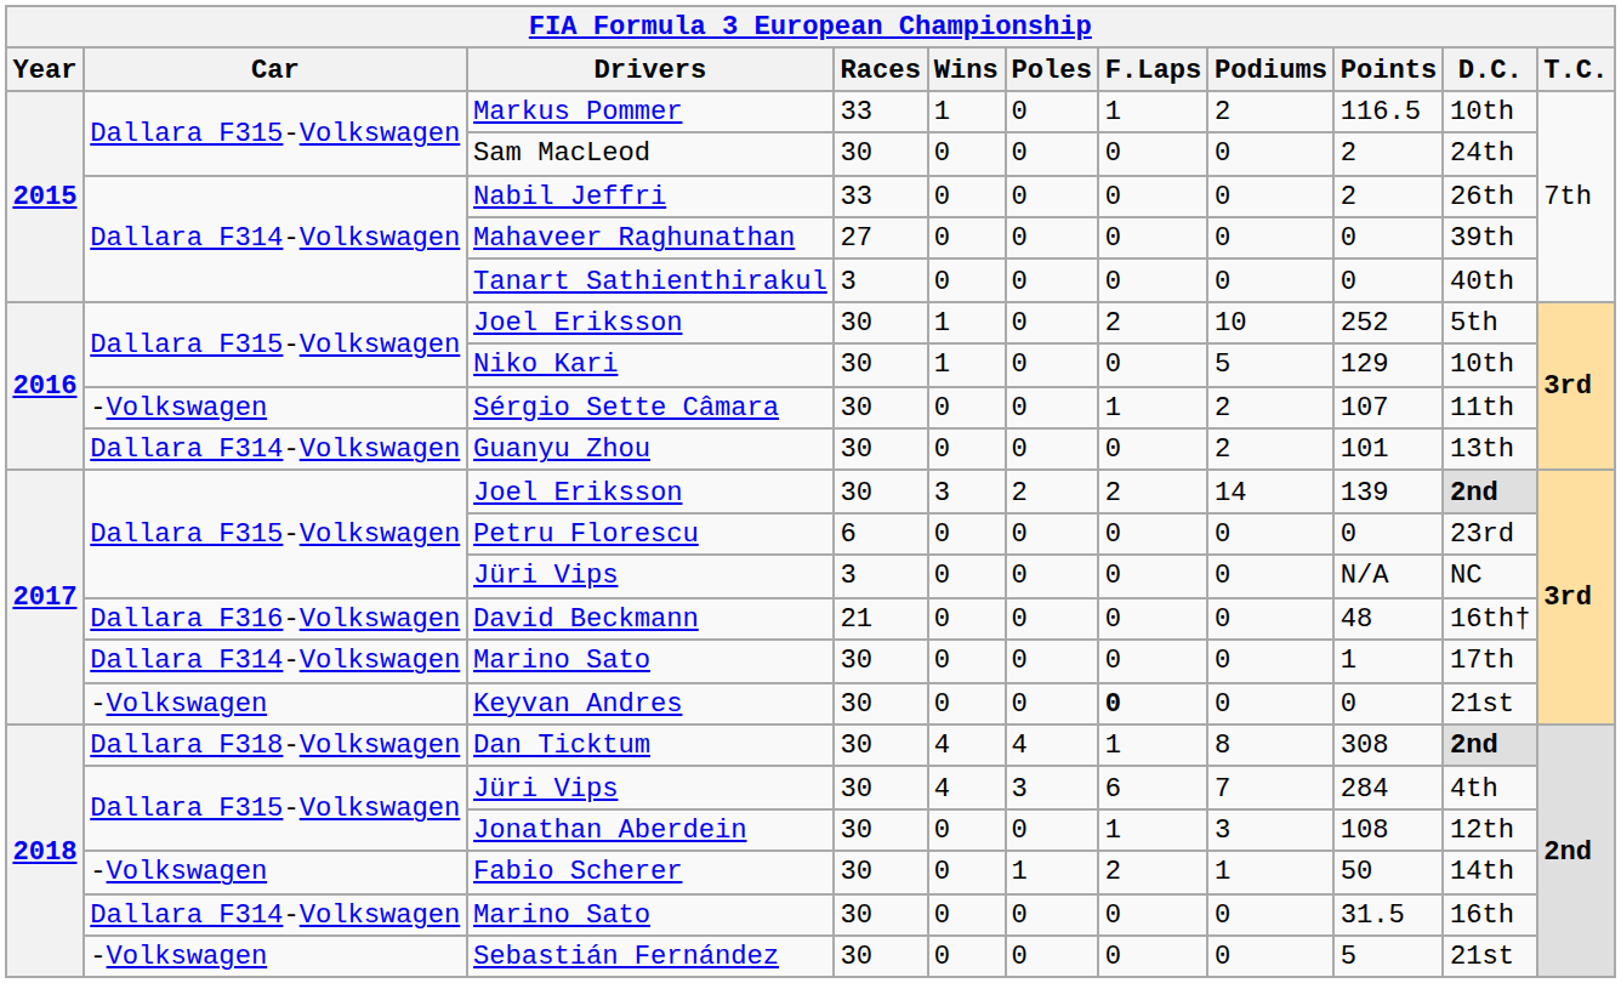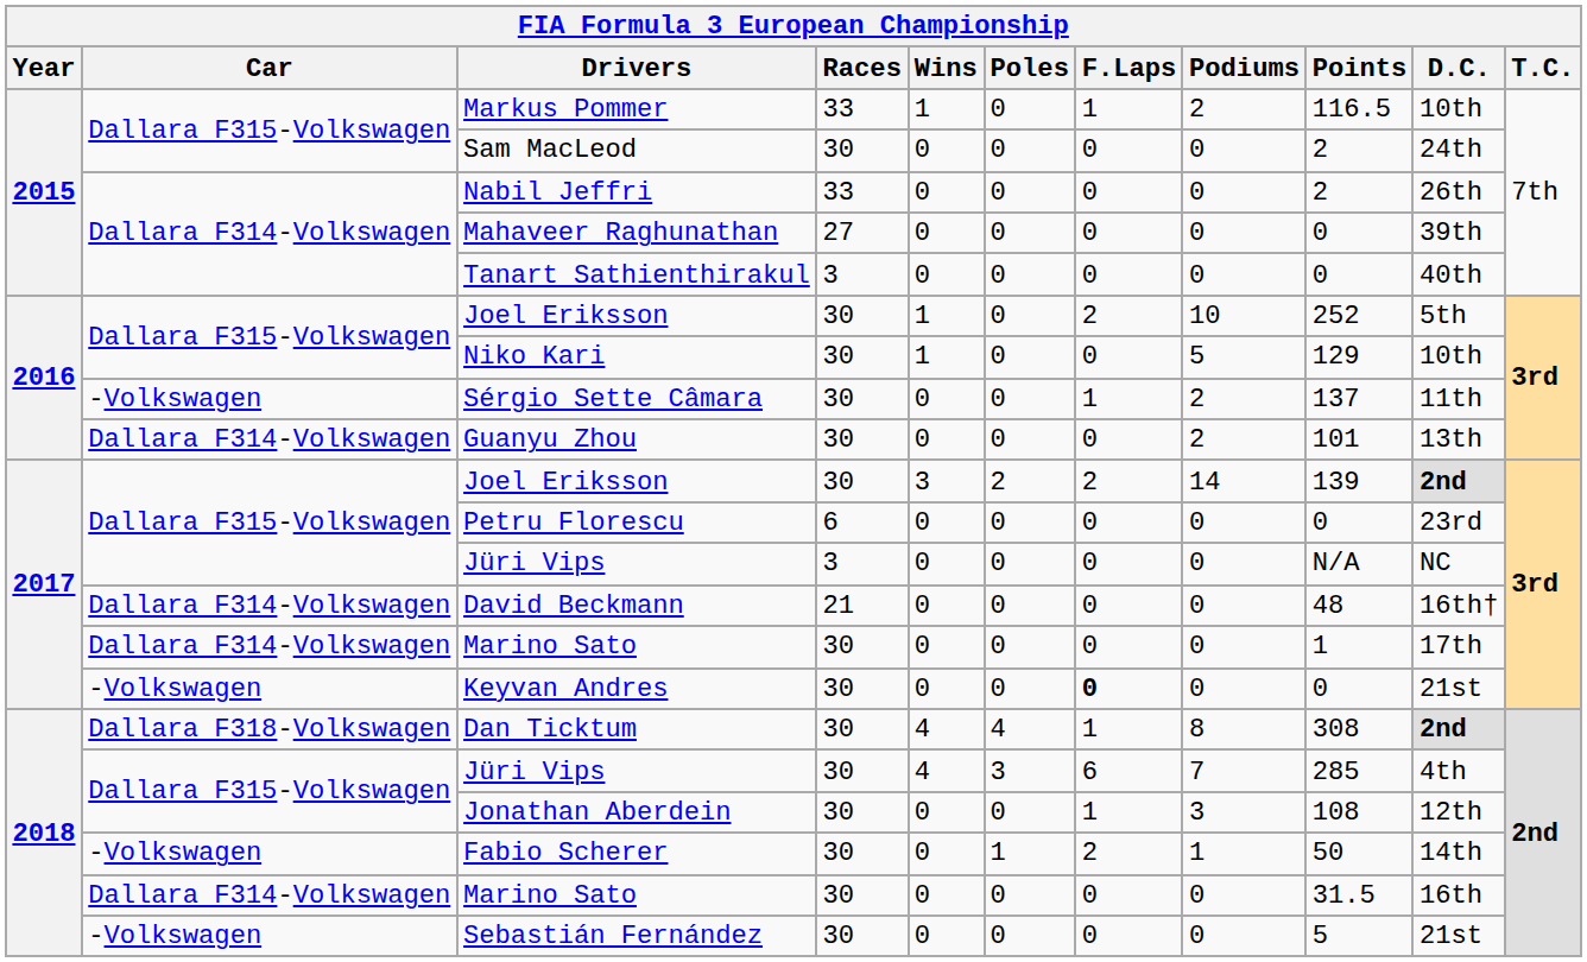Sérgio Sette Câmara | Points: 107 -> 137
David Beckmann | Car: Dallara F316-Volkswagen -> Dallara F314-Volkswagen
2018 / Jüri Vips | Points: 284 -> 285
